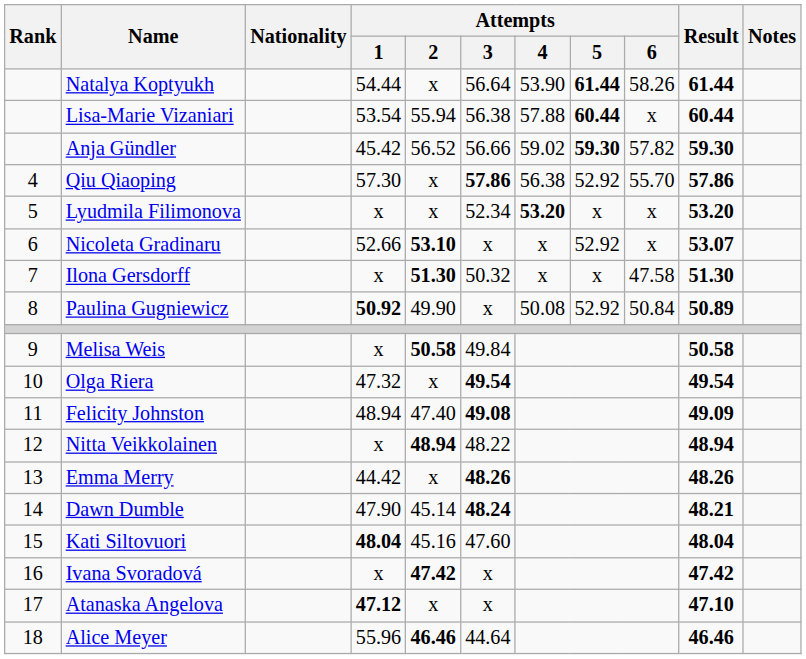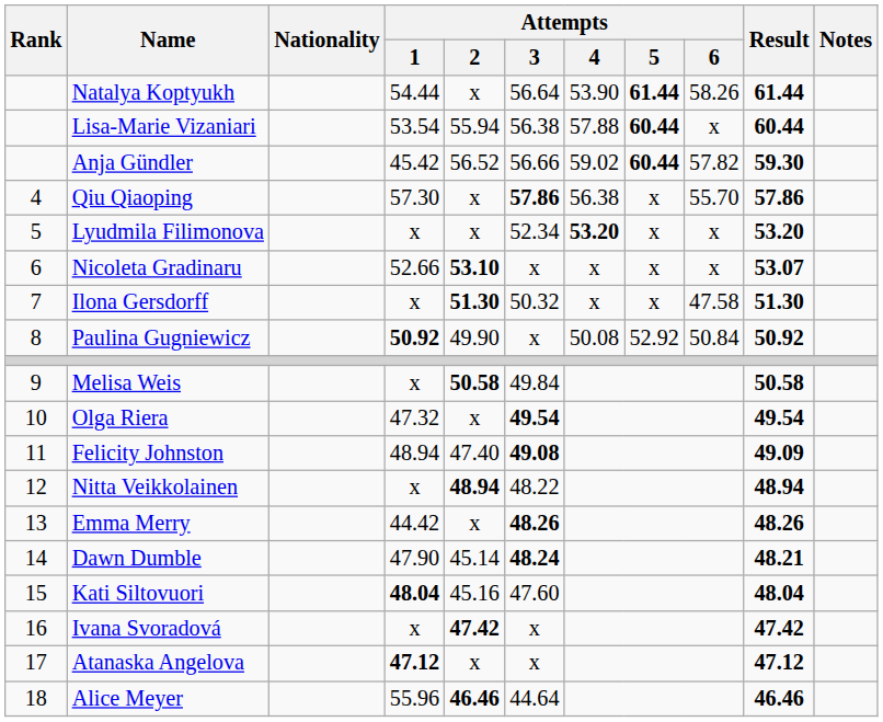Anja Gündler | Attempts / 5: 59.30 -> 60.44
Qiu Qiaoping | Attempts / 5: 52.92 -> x
Nicoleta Gradinaru | Attempts / 5: 52.92 -> x
Paulina Gugniewicz | Result: 50.89 -> 50.92
Atanaska Angelova | Result: 47.10 -> 47.12
